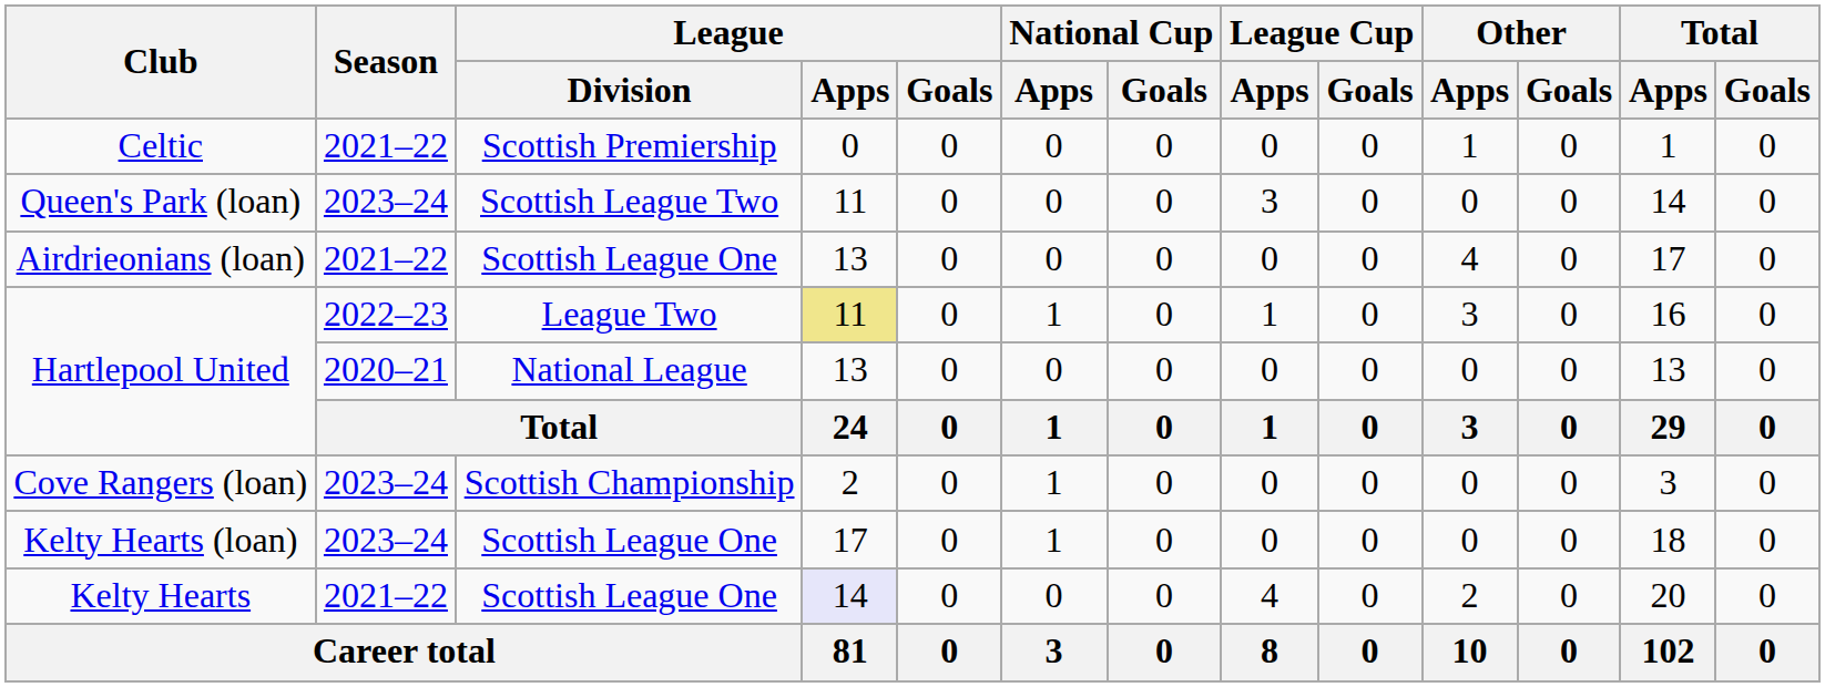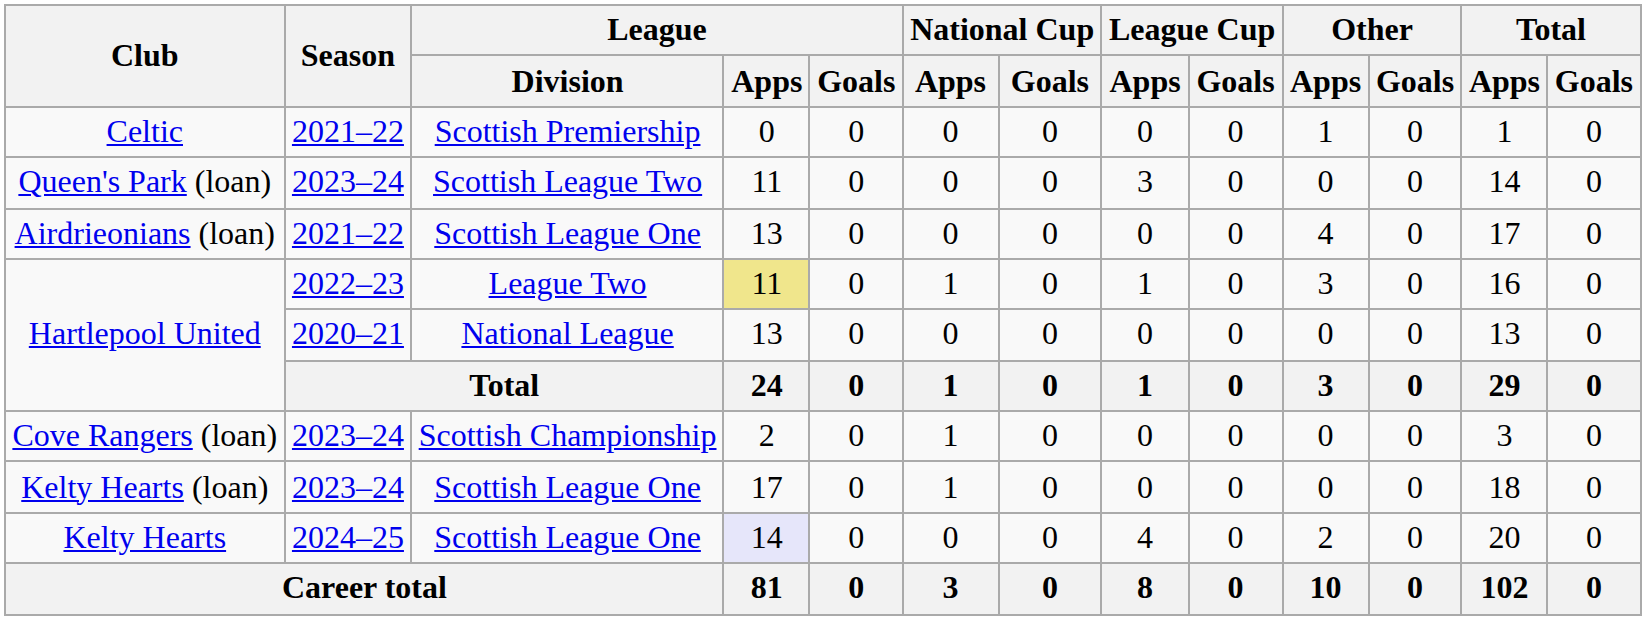Kelty Hearts | Season: 2021–22 -> 2024–25
